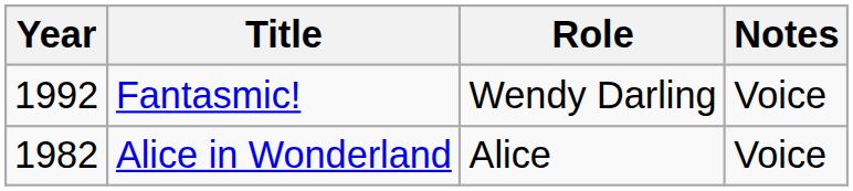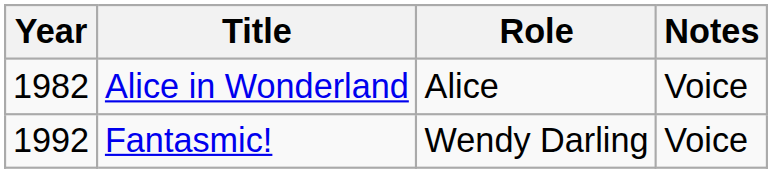rows swapped: Alice in Wonderland <-> Fantasmic!
